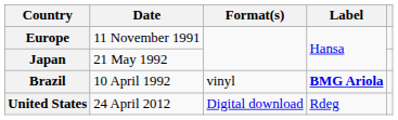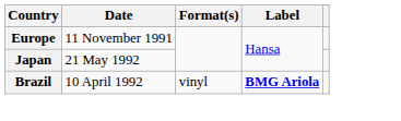- row: United States | 24 April 2012 | Digital download | Rdeg
